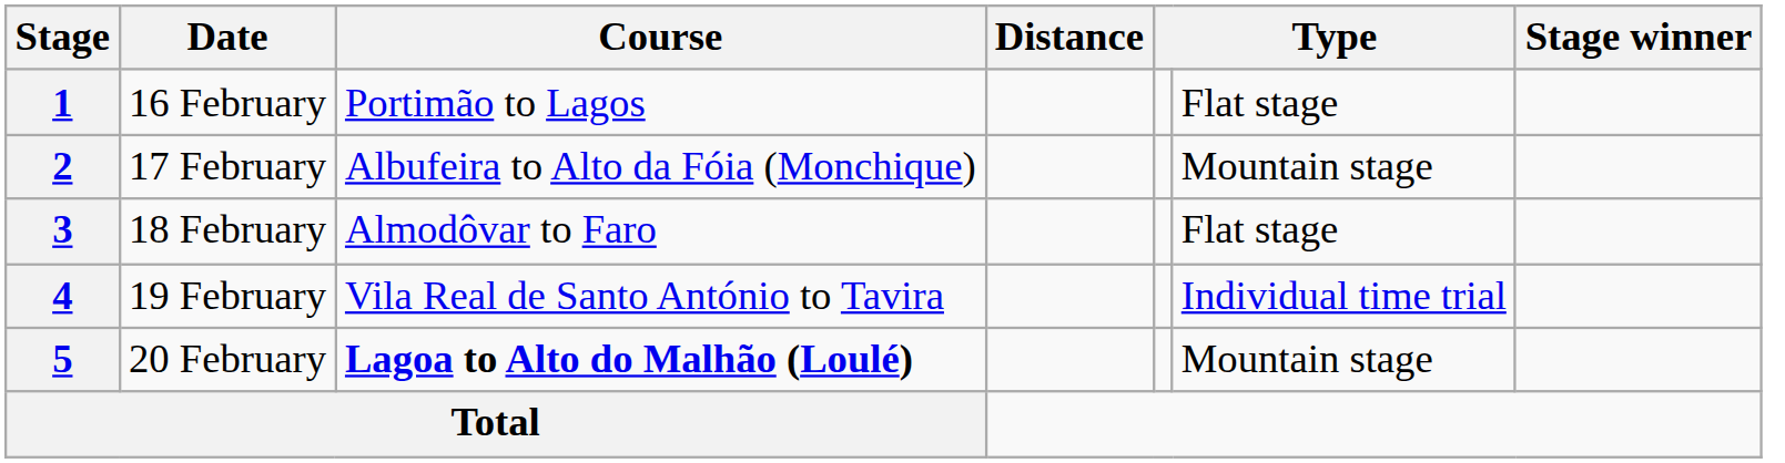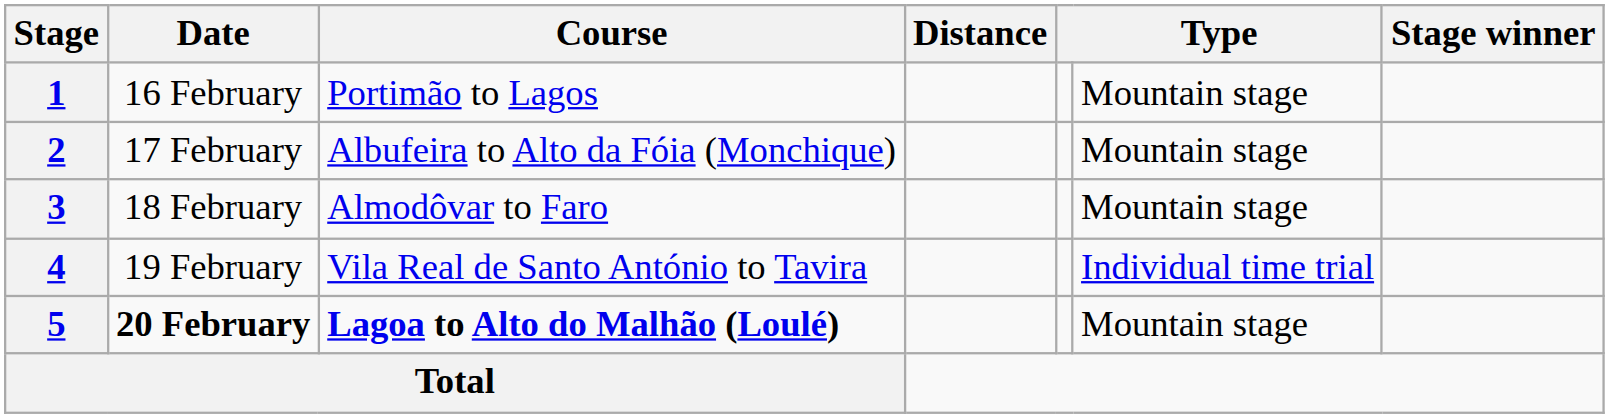1 | column 6: Flat stage -> Mountain stage
3 | column 6: Flat stage -> Mountain stage
5 | Date: normal -> bold
